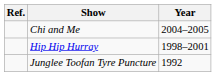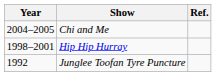columns swapped: Year <-> Ref.
